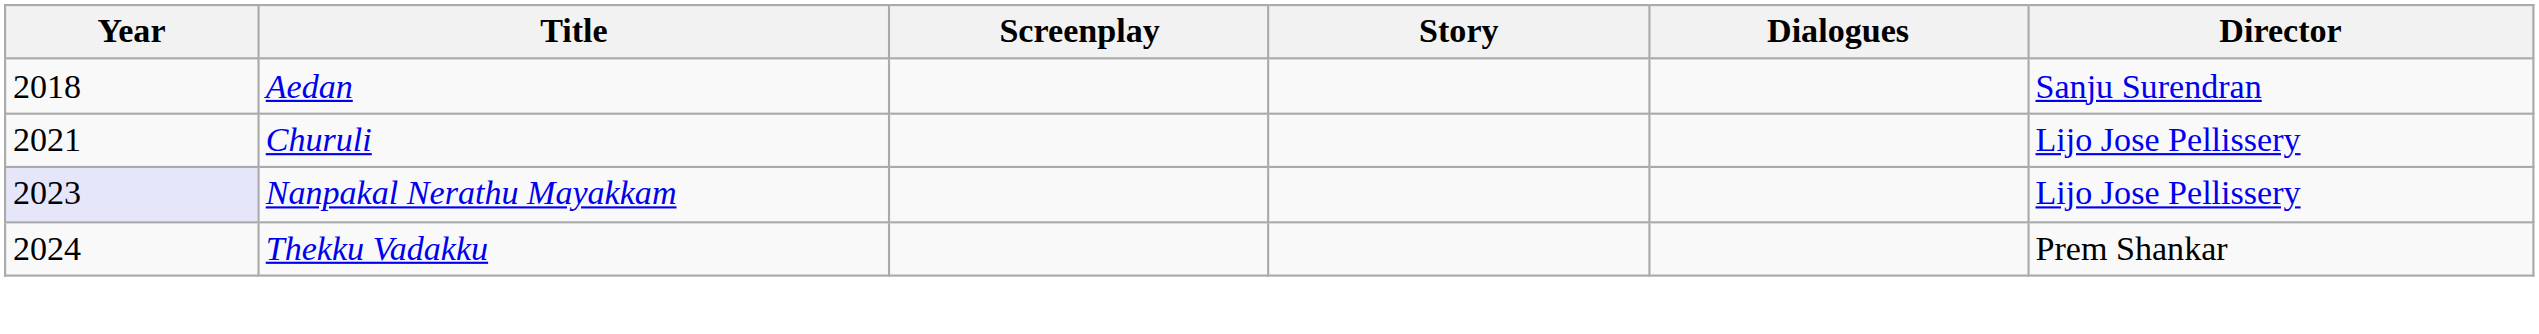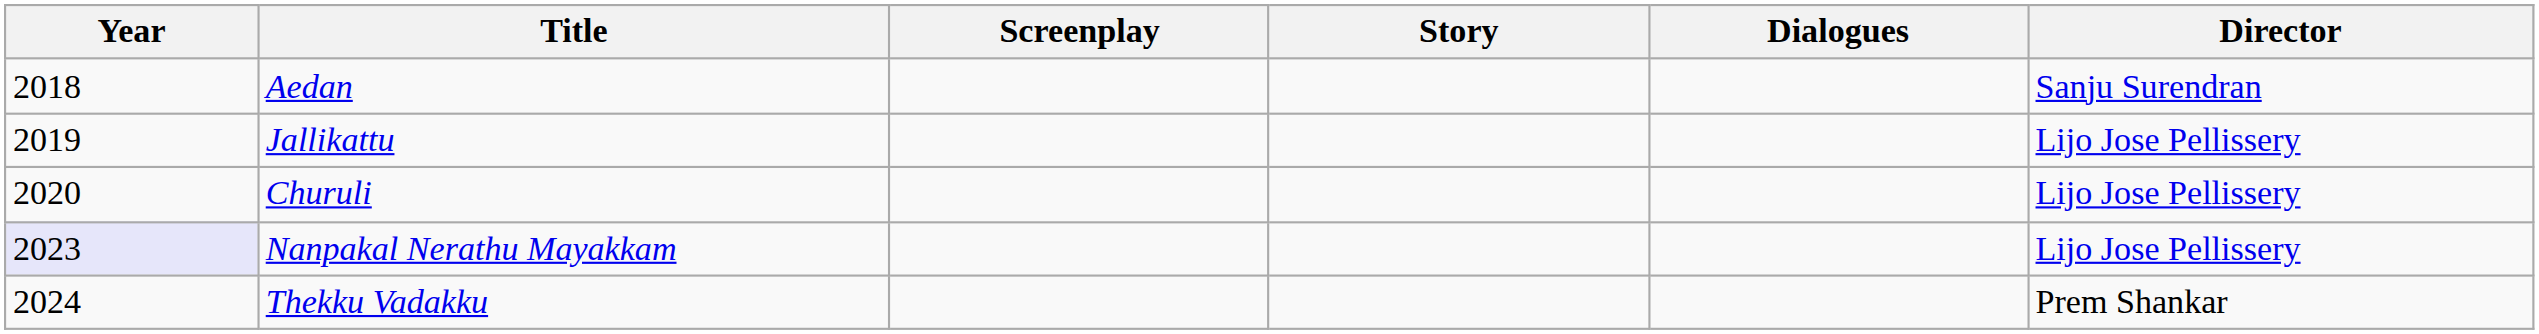+ row: 2019 | Jallikattu | Lijo Jose Pellissery
Churuli | Year: 2021 -> 2020
